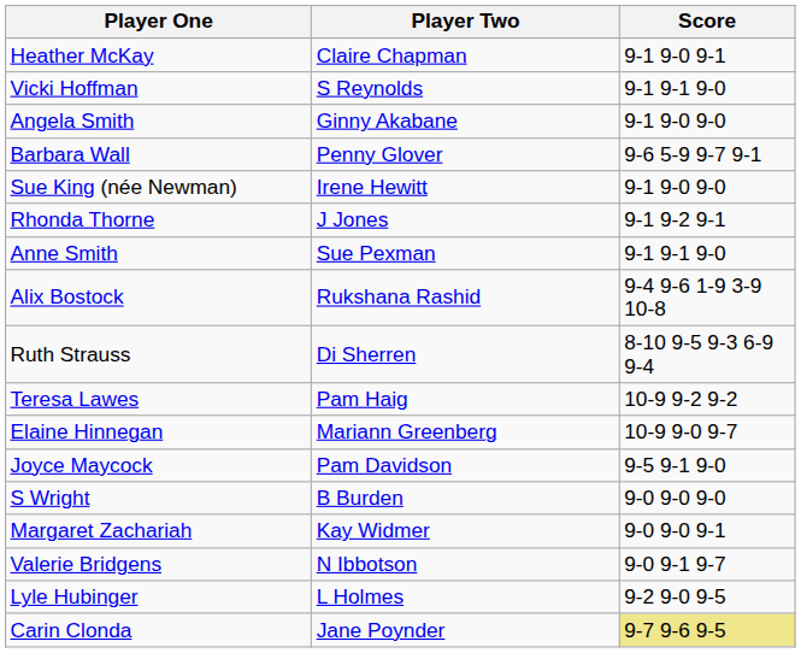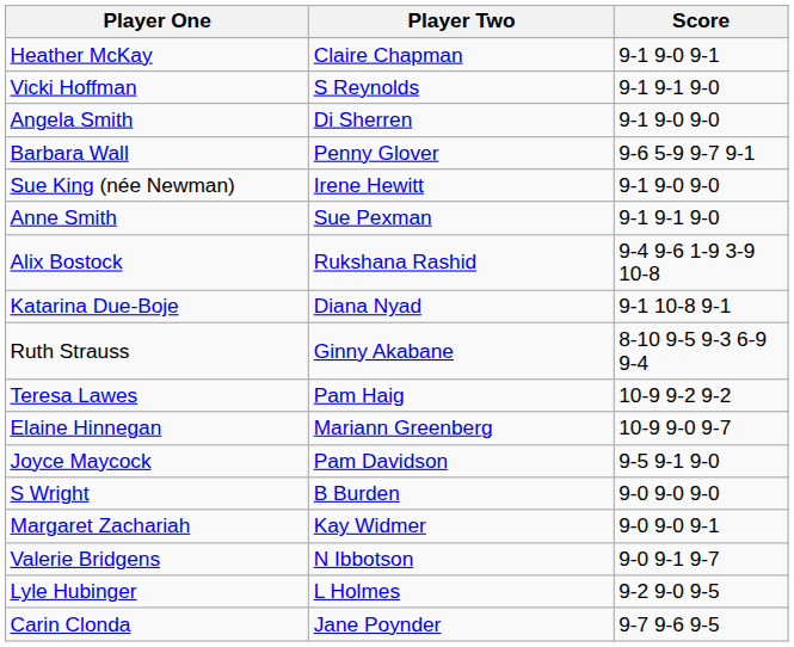Angela Smith | Player Two: Ginny Akabane -> Di Sherren
- row: Rhonda Thorne | J Jones | 9-1 9-2 9-1
+ row: Katarina Due-Boje | Diana Nyad | 9-1 10-8 9-1
Ruth Strauss | Player Two: Di Sherren -> Ginny Akabane
Carin Clonda | Score: khaki background -> no background
